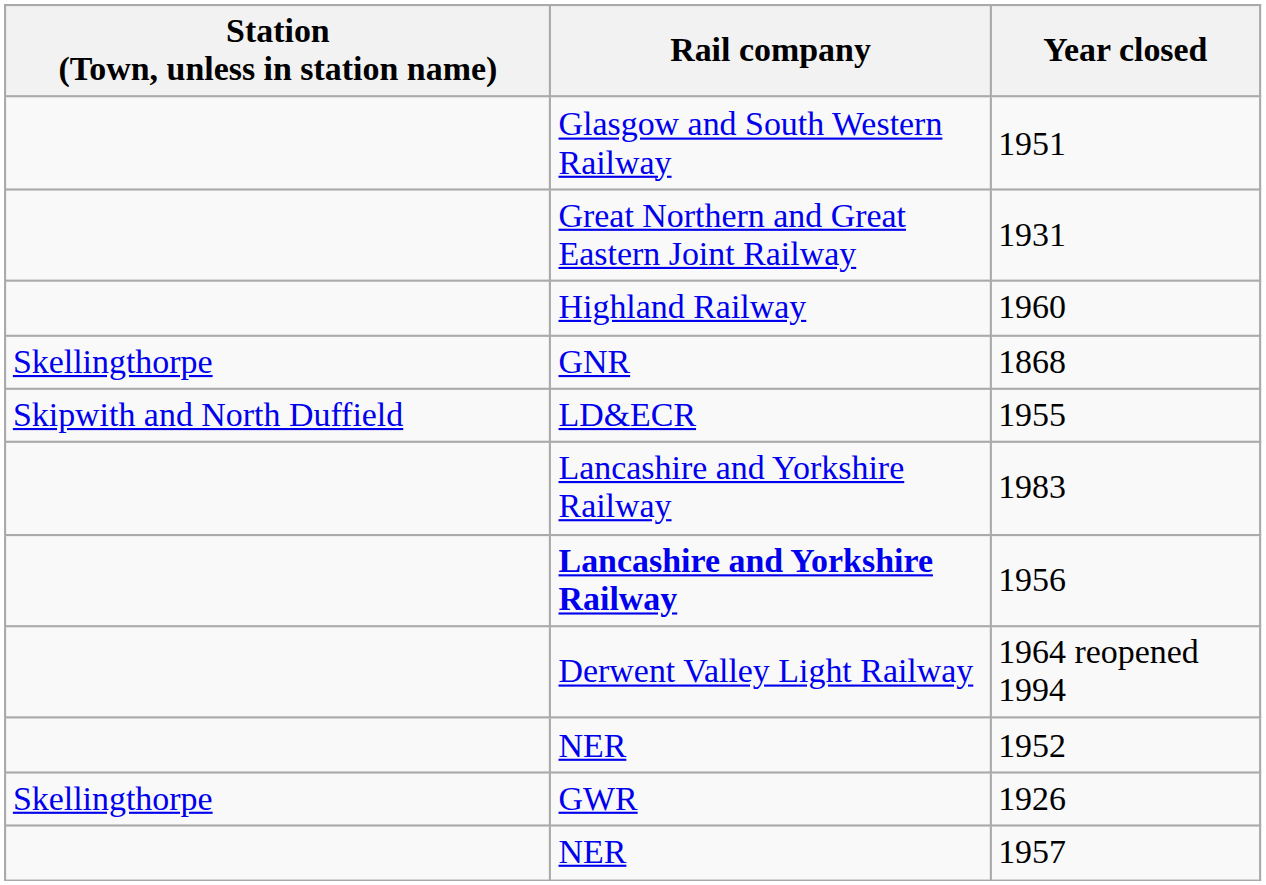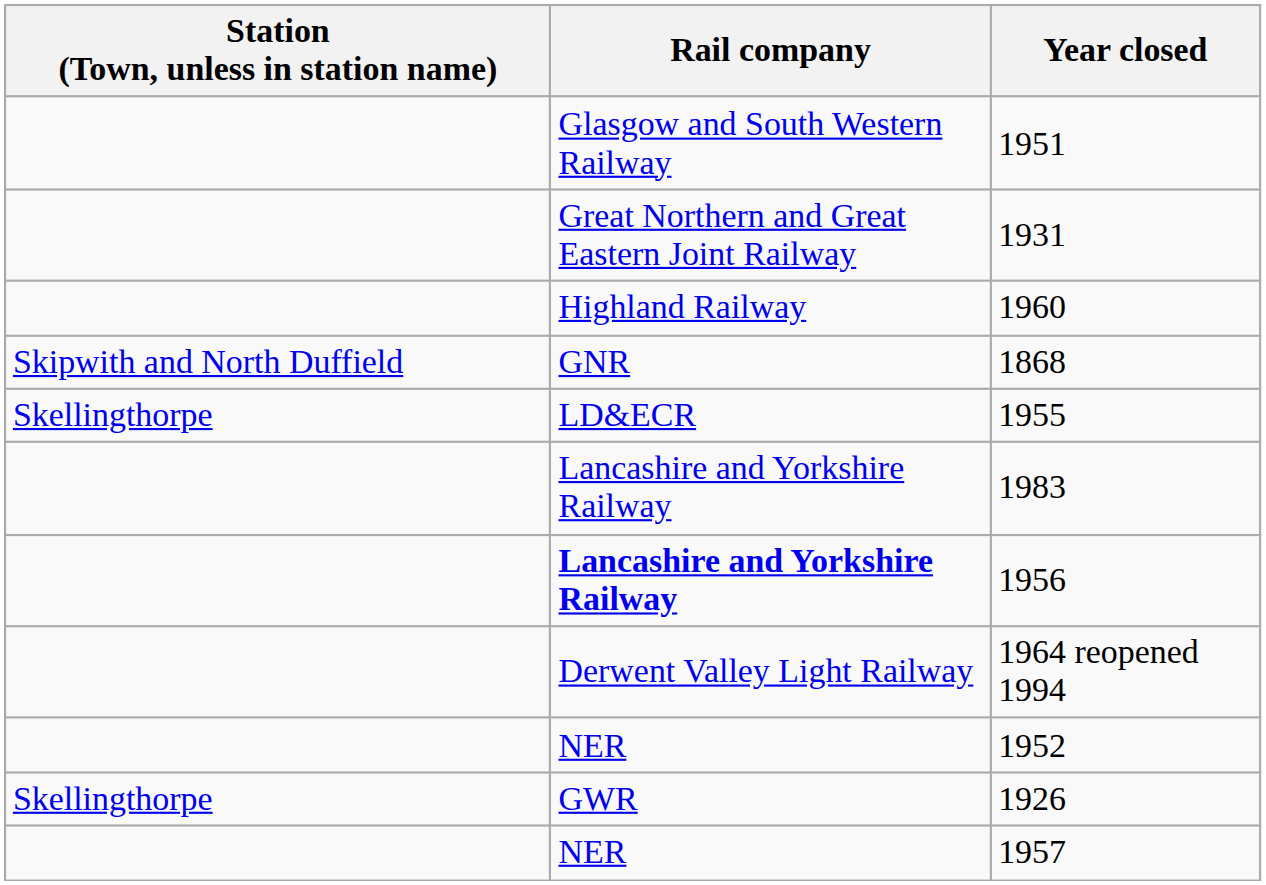1868 | Station (Town, unless in station name): Skellingthorpe -> Skipwith and North Duffield
1955 | Station (Town, unless in station name): Skipwith and North Duffield -> Skellingthorpe
